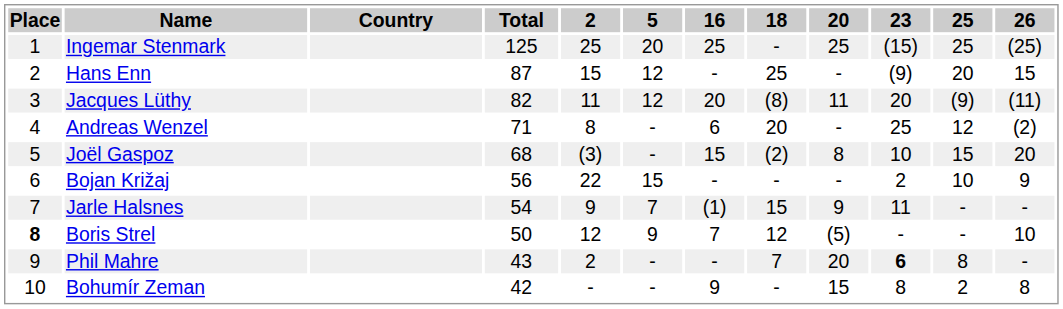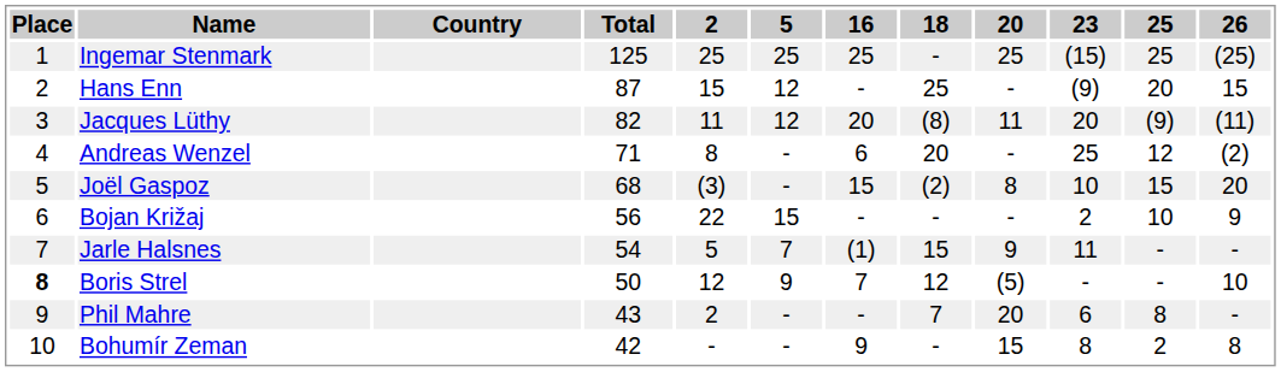Ingemar Stenmark | 5: 20 -> 25
Jarle Halsnes | 2: 9 -> 5
Phil Mahre | 23: bold -> normal
